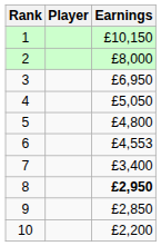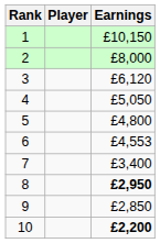3 | Earnings: £6,950 -> £6,120
10 | Earnings: normal -> bold
